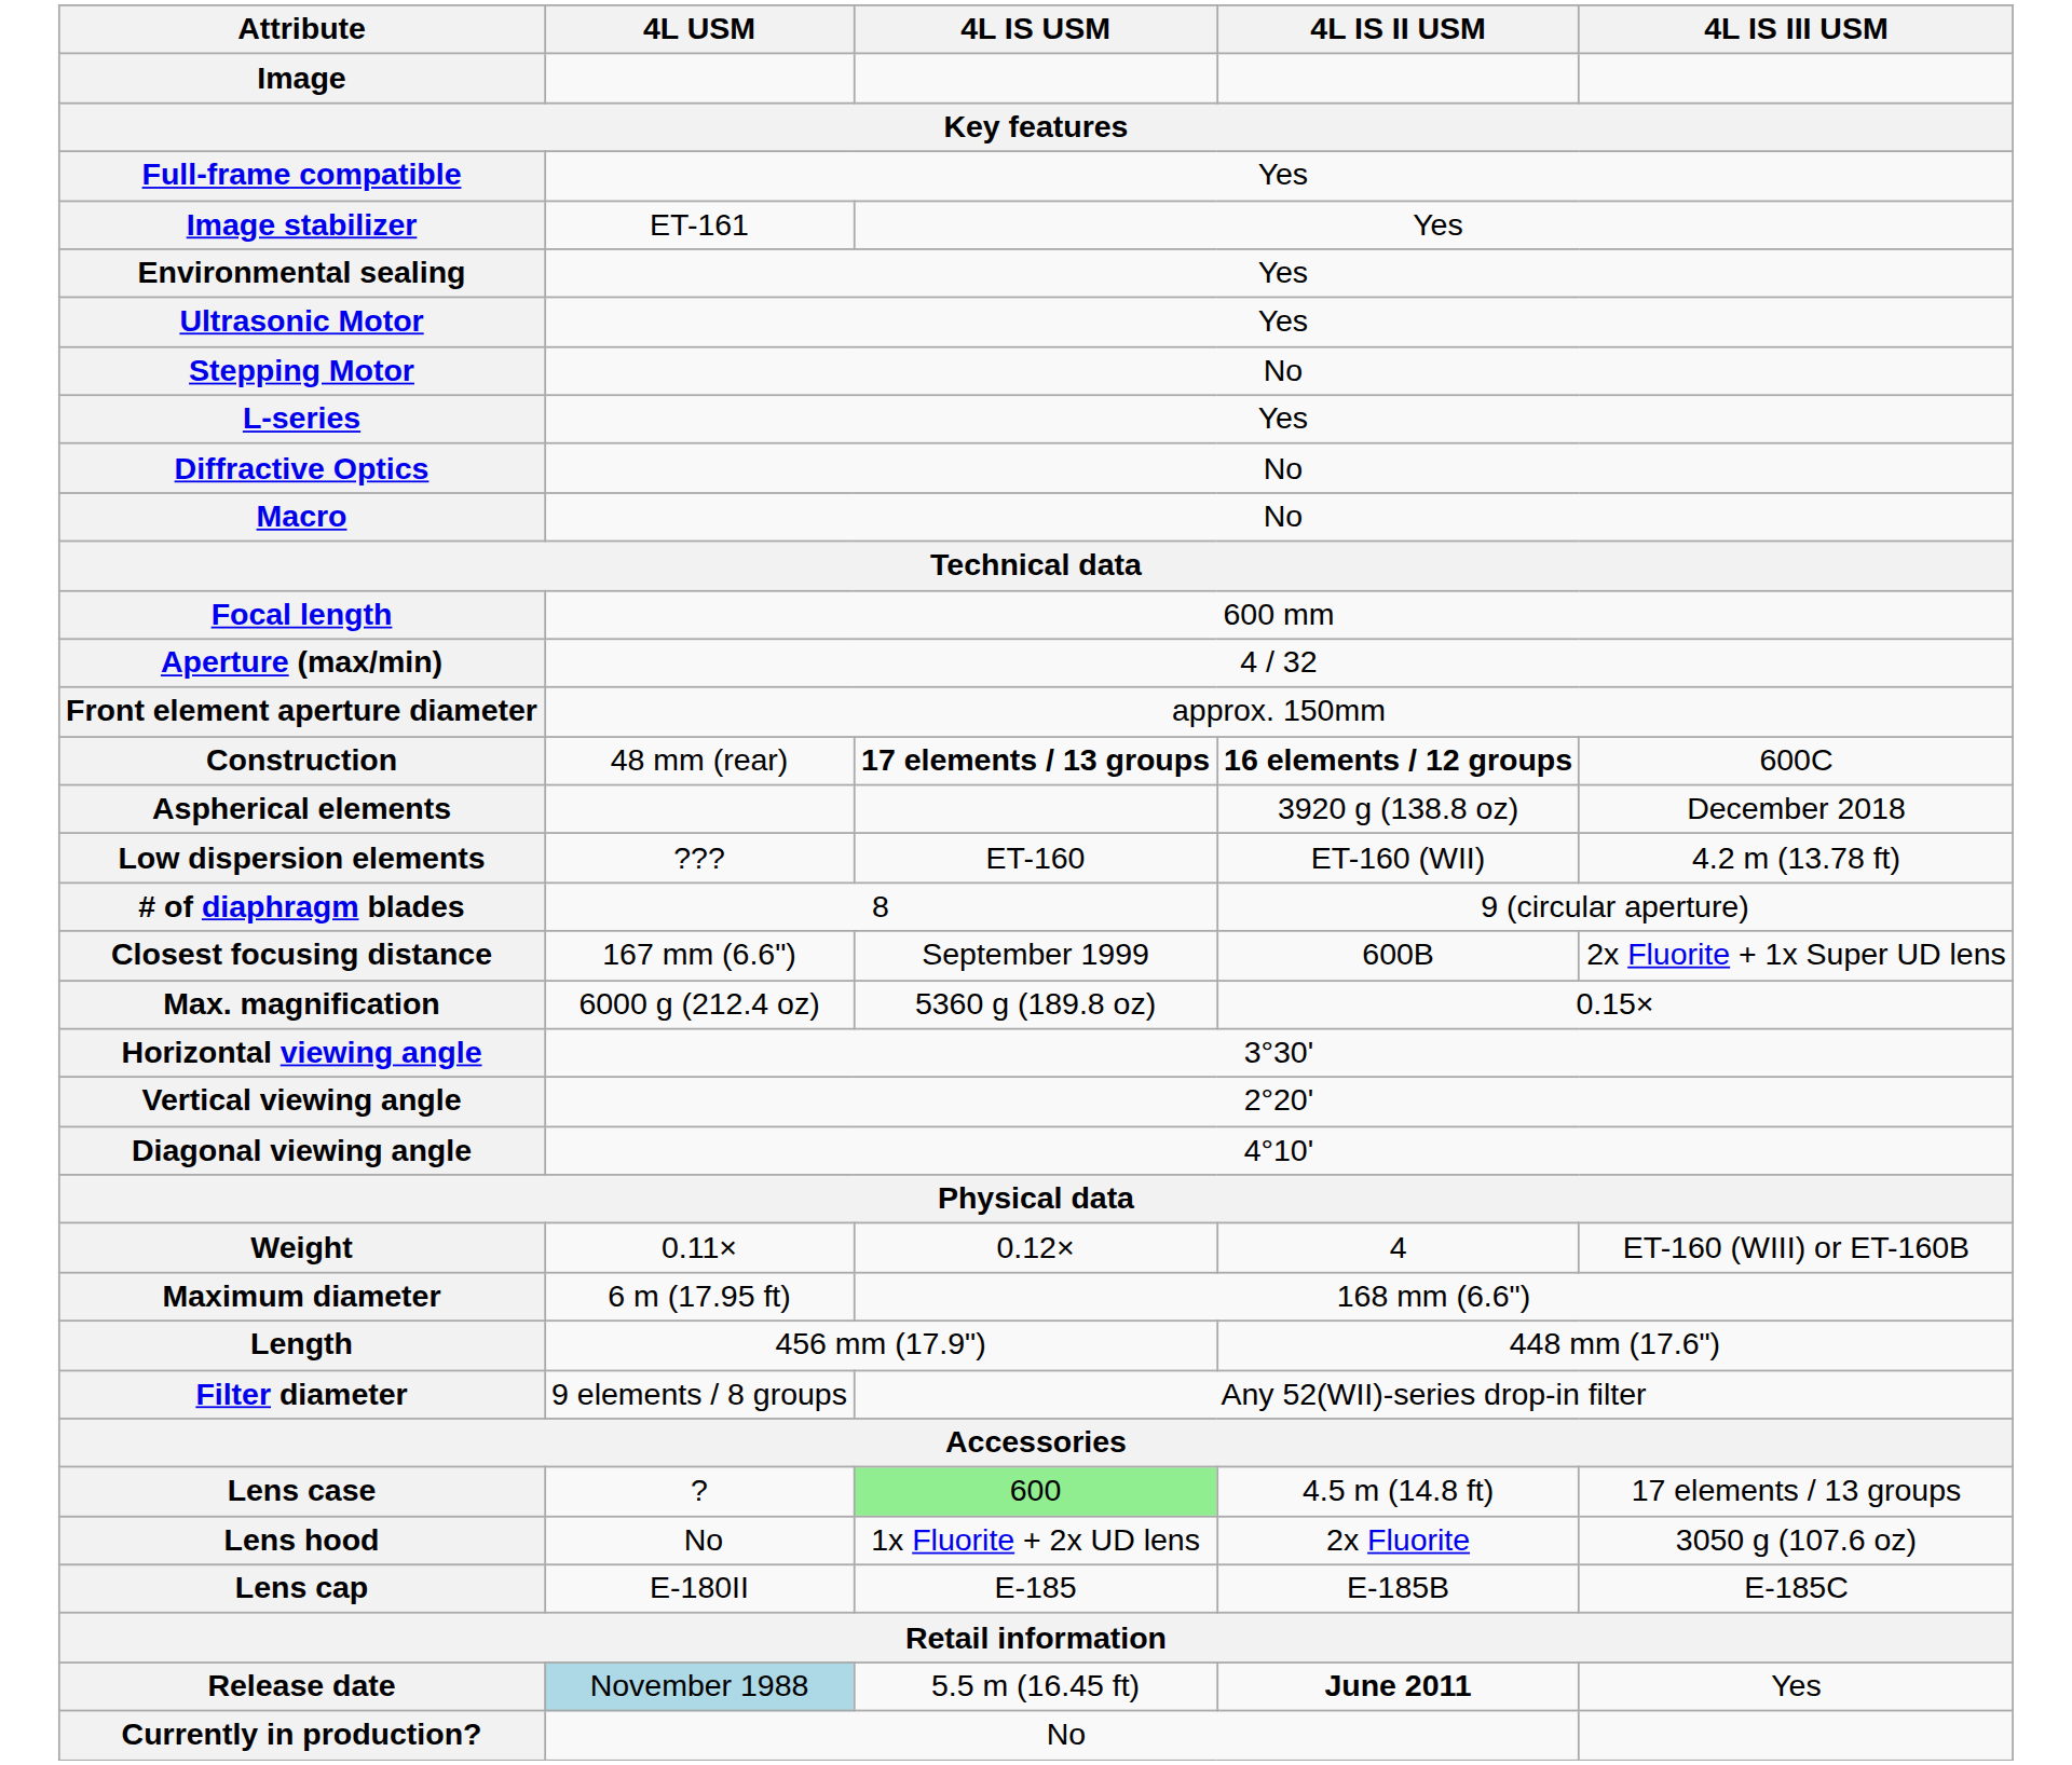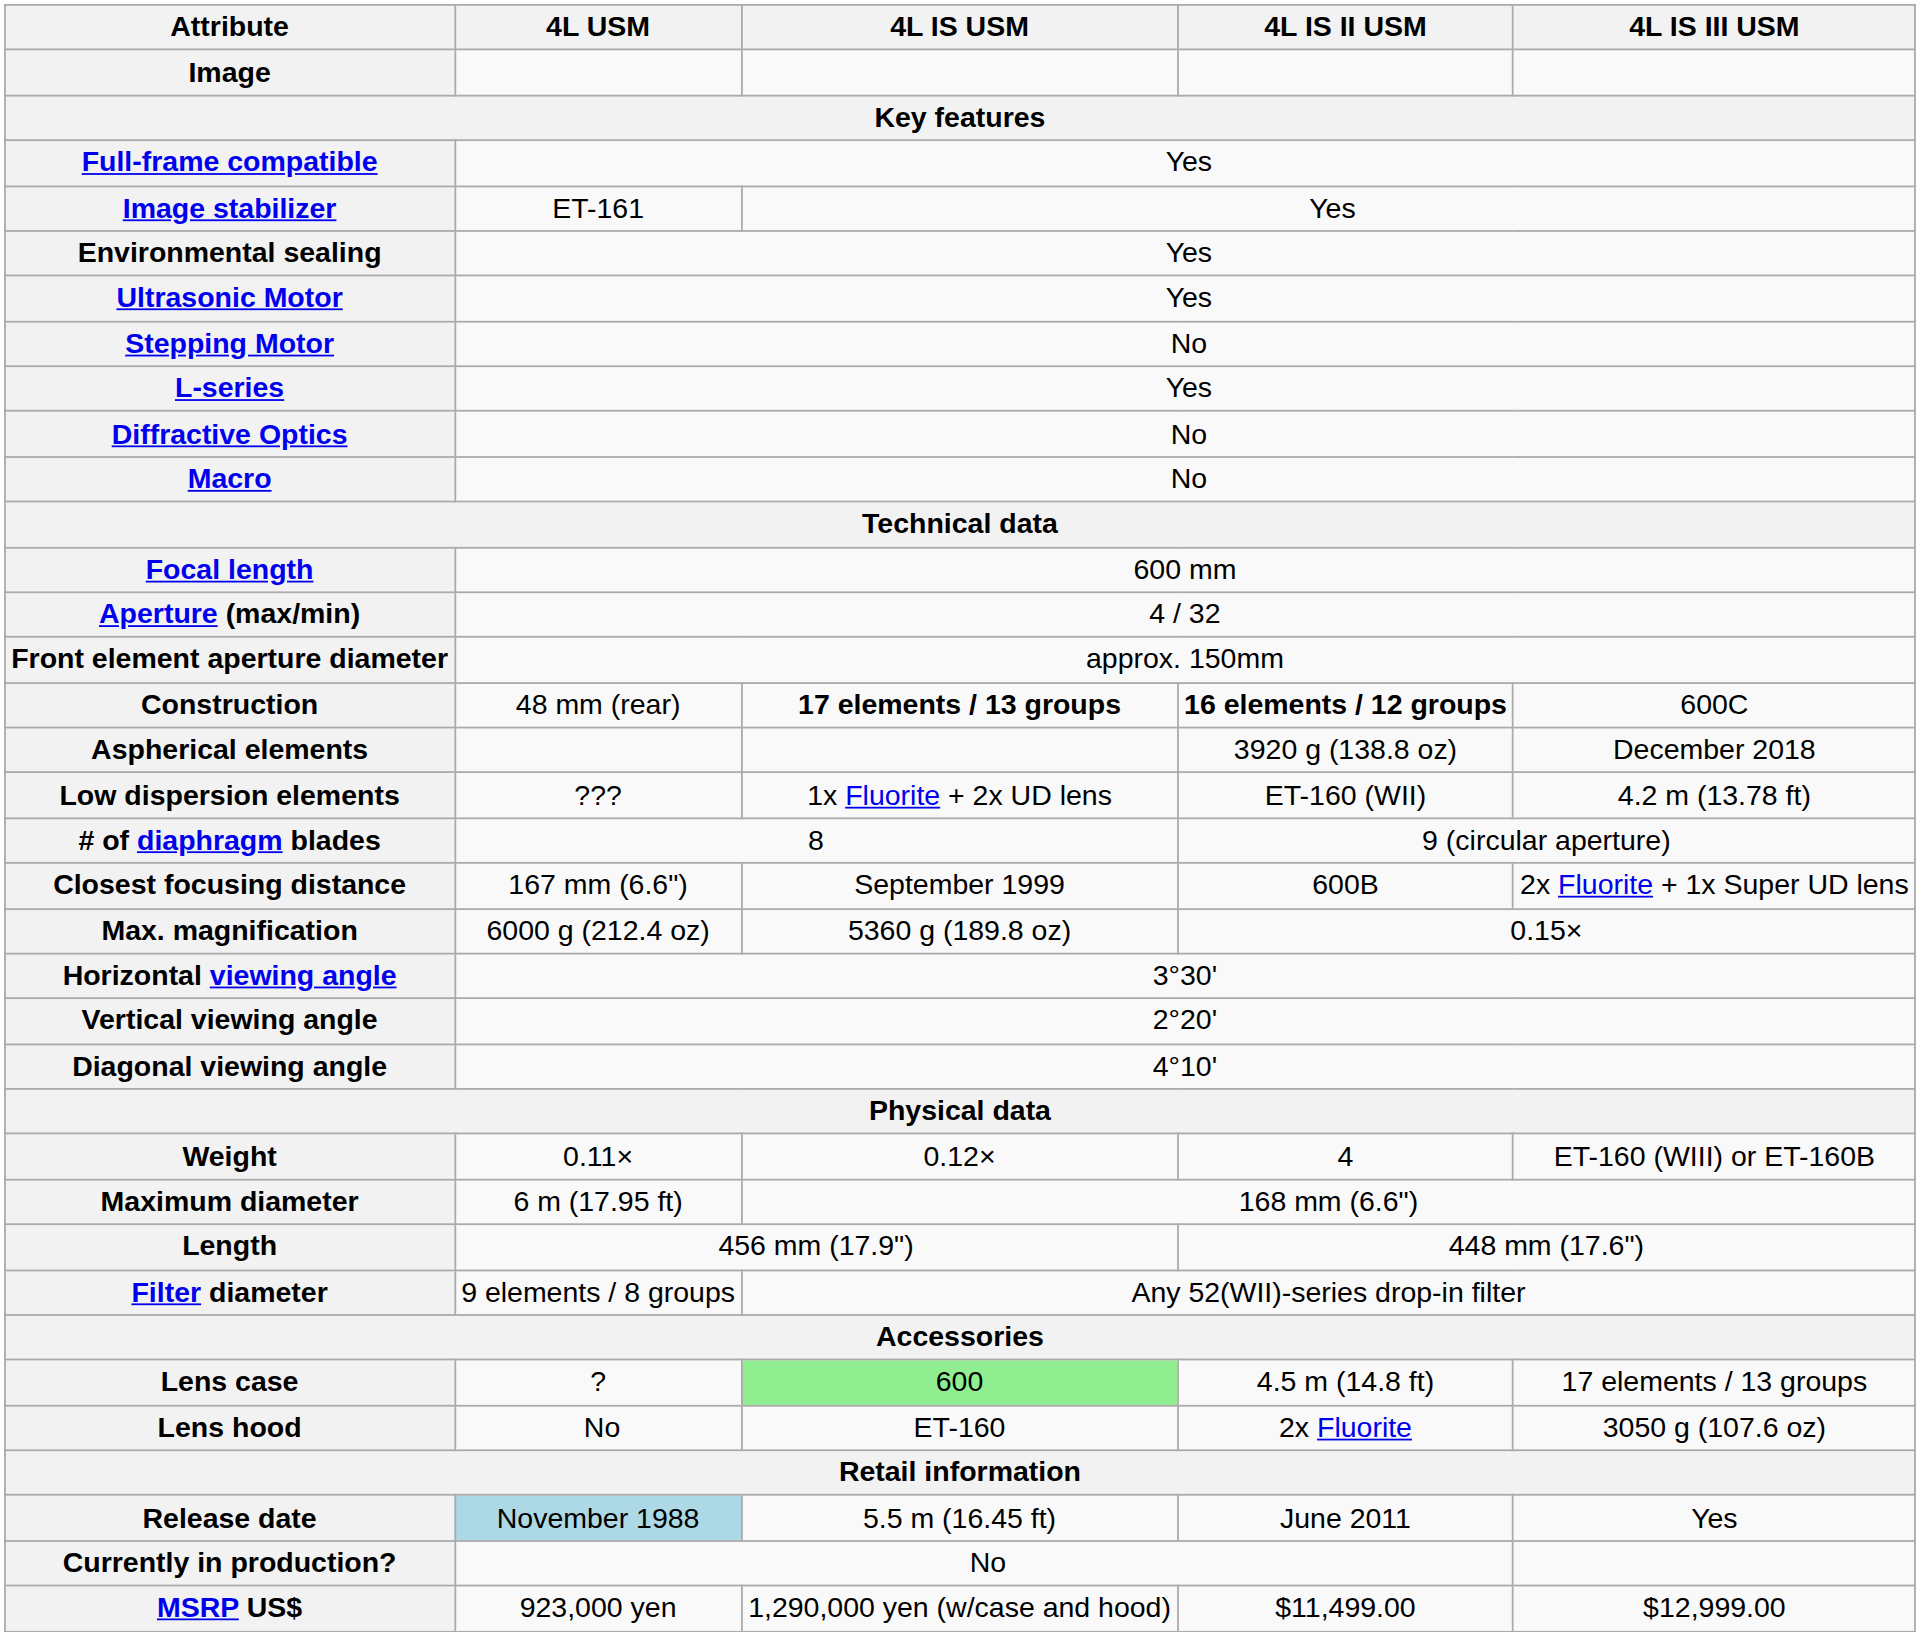Low dispersion elements | 4L IS USM: ET-160 -> 1x Fluorite + 2x UD lens
Lens hood | 4L IS USM: 1x Fluorite + 2x UD lens -> ET-160
- row: Lens cap | E-180II | E-185 | E-185B | E-185C
Release date | 4L IS II USM: bold -> normal
+ row: MSRP US$ | 923,000 yen | 1,290,000 yen (w/case and hood) | $11,499.00 | $12,999.00
